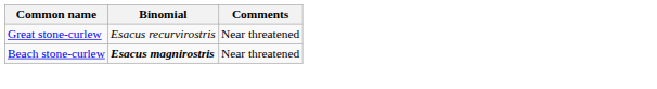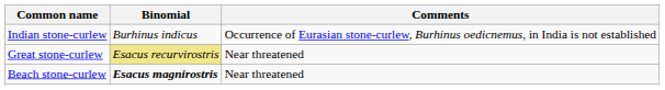+ row: Indian stone-curlew | Burhinus indicus | Occurrence of Eurasian stone-curlew, Burhinus oedicnemus, in India is not established
Great stone-curlew | Binomial: no background -> khaki background
